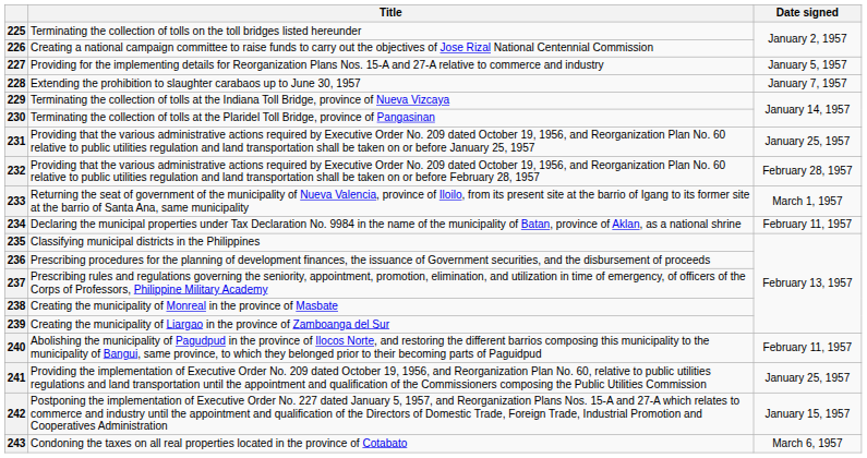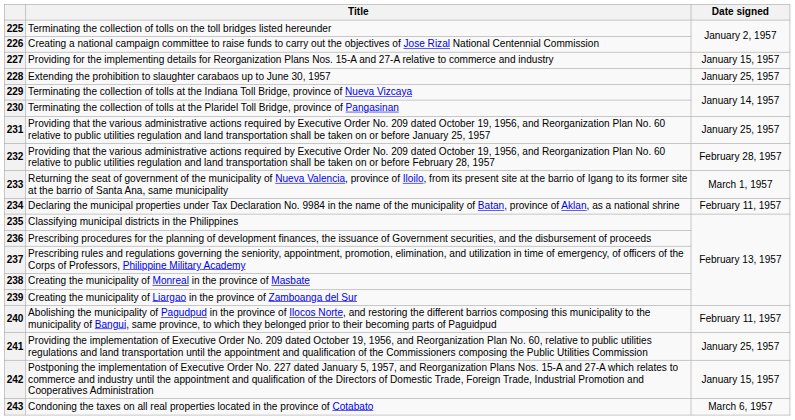227 | Date signed: January 5, 1957 -> January 15, 1957
228 | Date signed: January 7, 1957 -> January 25, 1957
